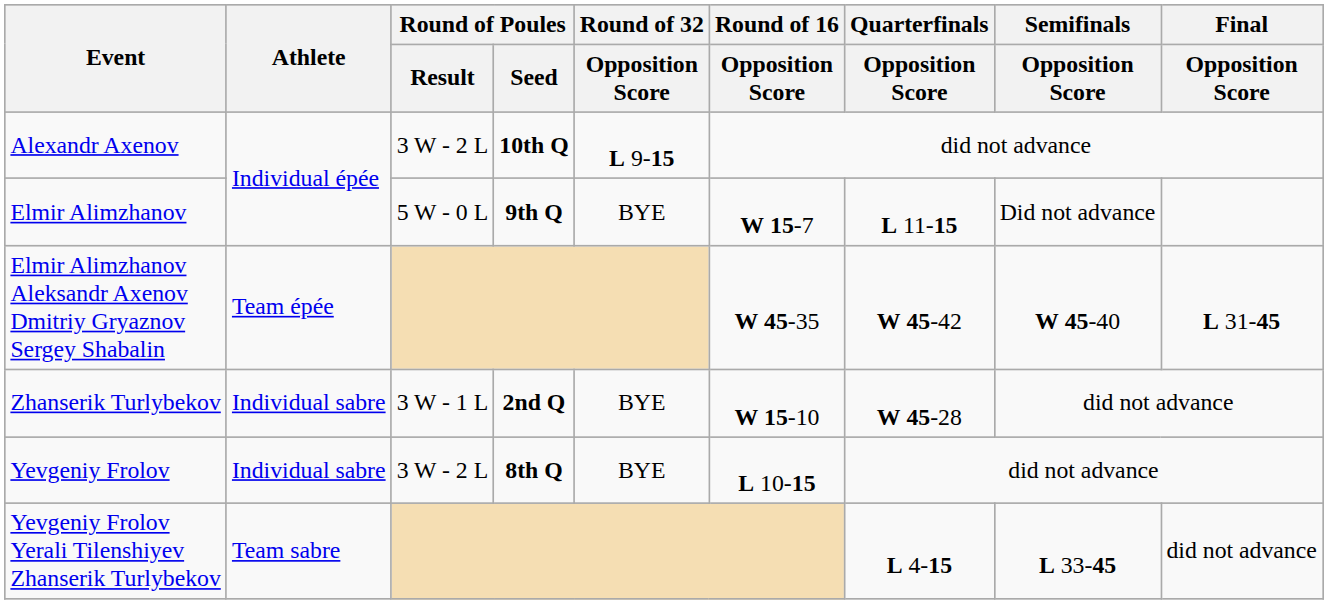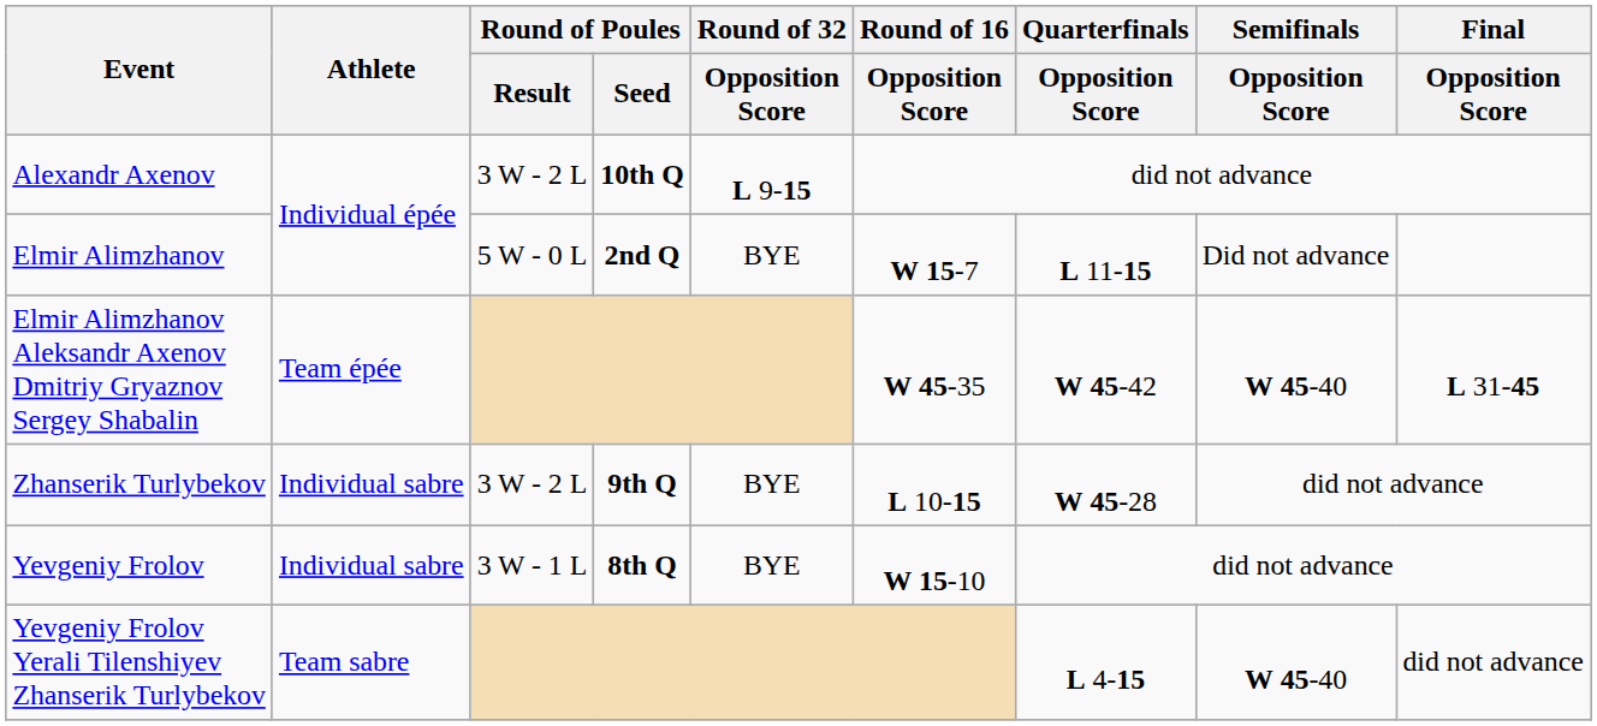Elmir Alimzhanov | Round of Poules / Seed: 9th Q -> 2nd Q
Zhanserik Turlybekov | Round of Poules / Result: 3 W - 1 L -> 3 W - 2 L
Zhanserik Turlybekov | Round of Poules / Seed: 2nd Q -> 9th Q
Zhanserik Turlybekov | Round of 16 / Opposition Score: W 15-10 -> L 10-15
Yevgeniy Frolov | Round of Poules / Result: 3 W - 2 L -> 3 W - 1 L
Yevgeniy Frolov | Round of 16 / Opposition Score: L 10-15 -> W 15-10
Yevgeniy Frolov Yerali Tilenshiyev Zhanserik Turlybekov | Semifinals / Opposition Score: L 33-45 -> W 45-40
